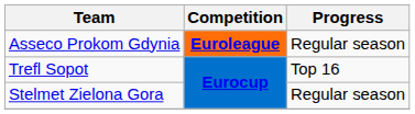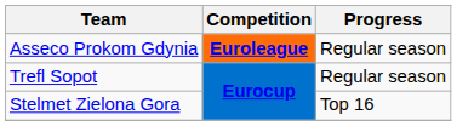Trefl Sopot | Progress: Top 16 -> Regular season
Stelmet Zielona Gora | Progress: Regular season -> Top 16
